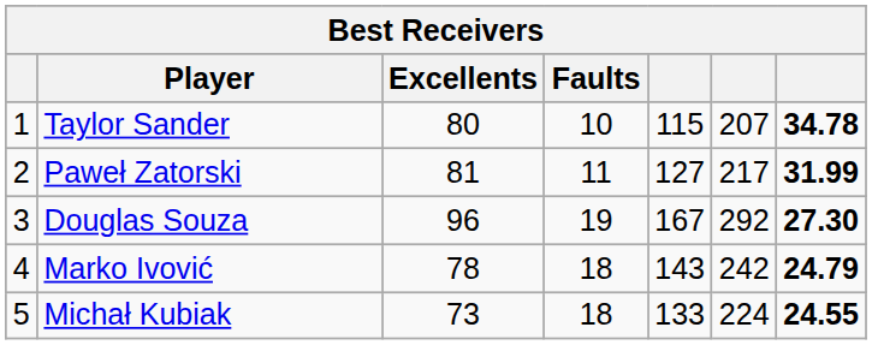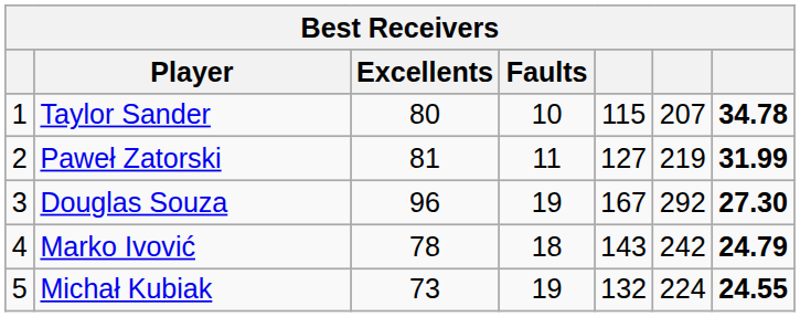Paweł Zatorski | column 6: 217 -> 219
Michał Kubiak | Faults: 18 -> 19
Michał Kubiak | column 5: 133 -> 132
